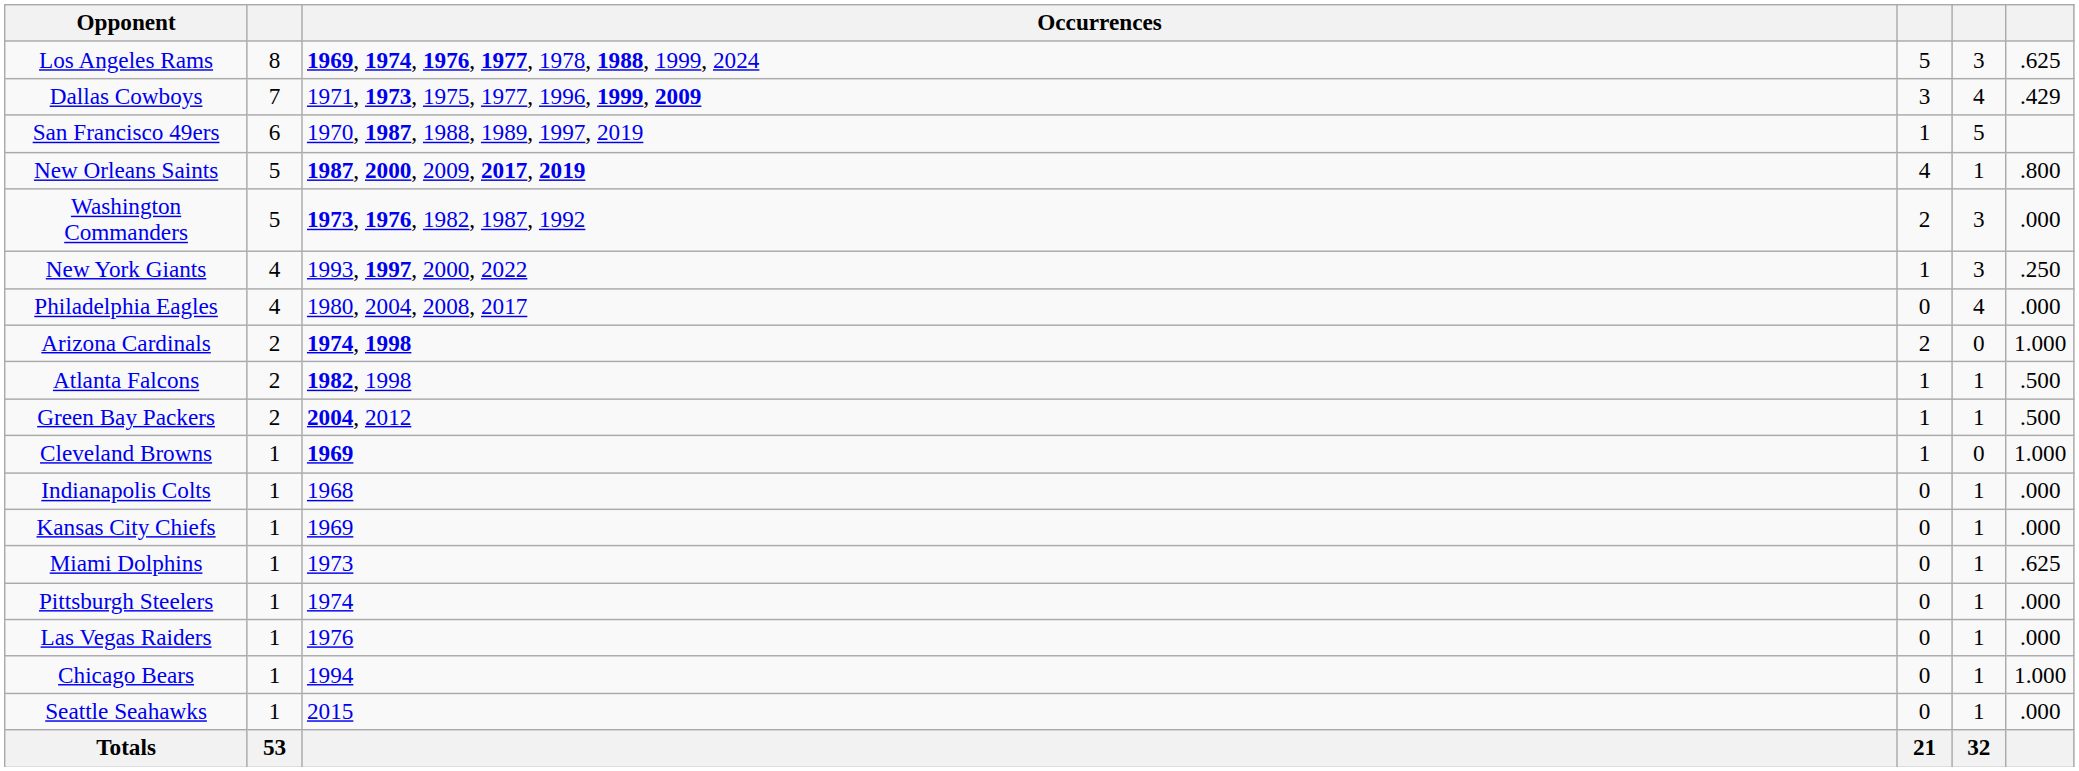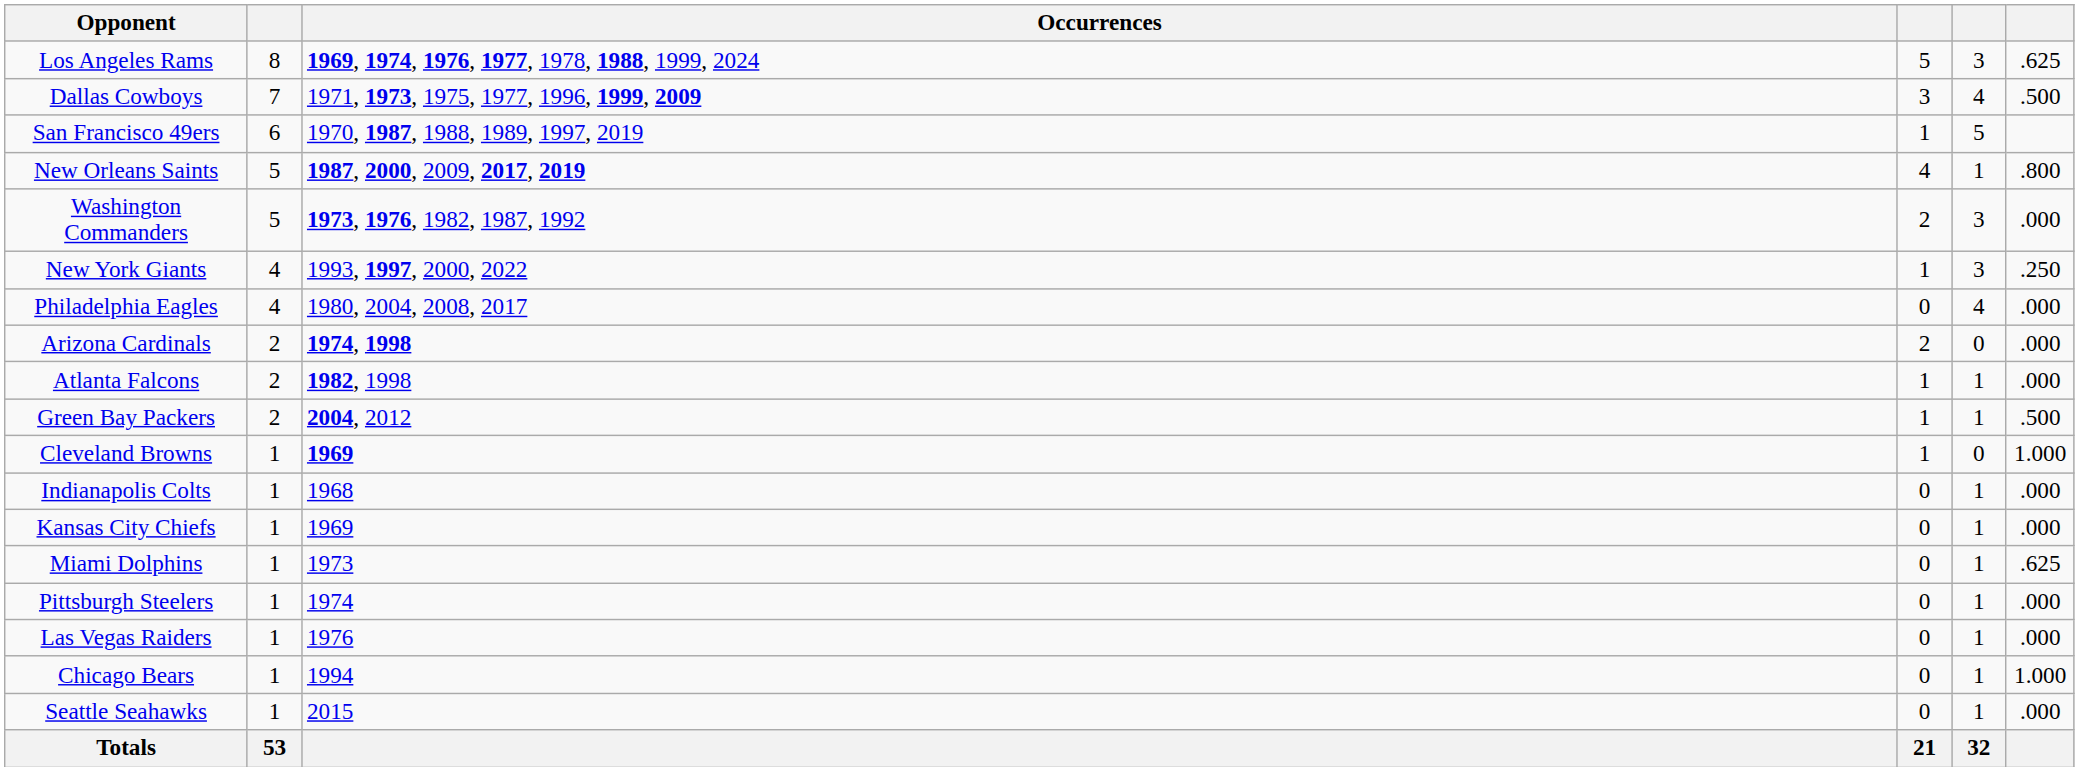Dallas Cowboys | column 6: .429 -> .500
Arizona Cardinals | column 6: 1.000 -> .000
Atlanta Falcons | column 6: .500 -> .000
